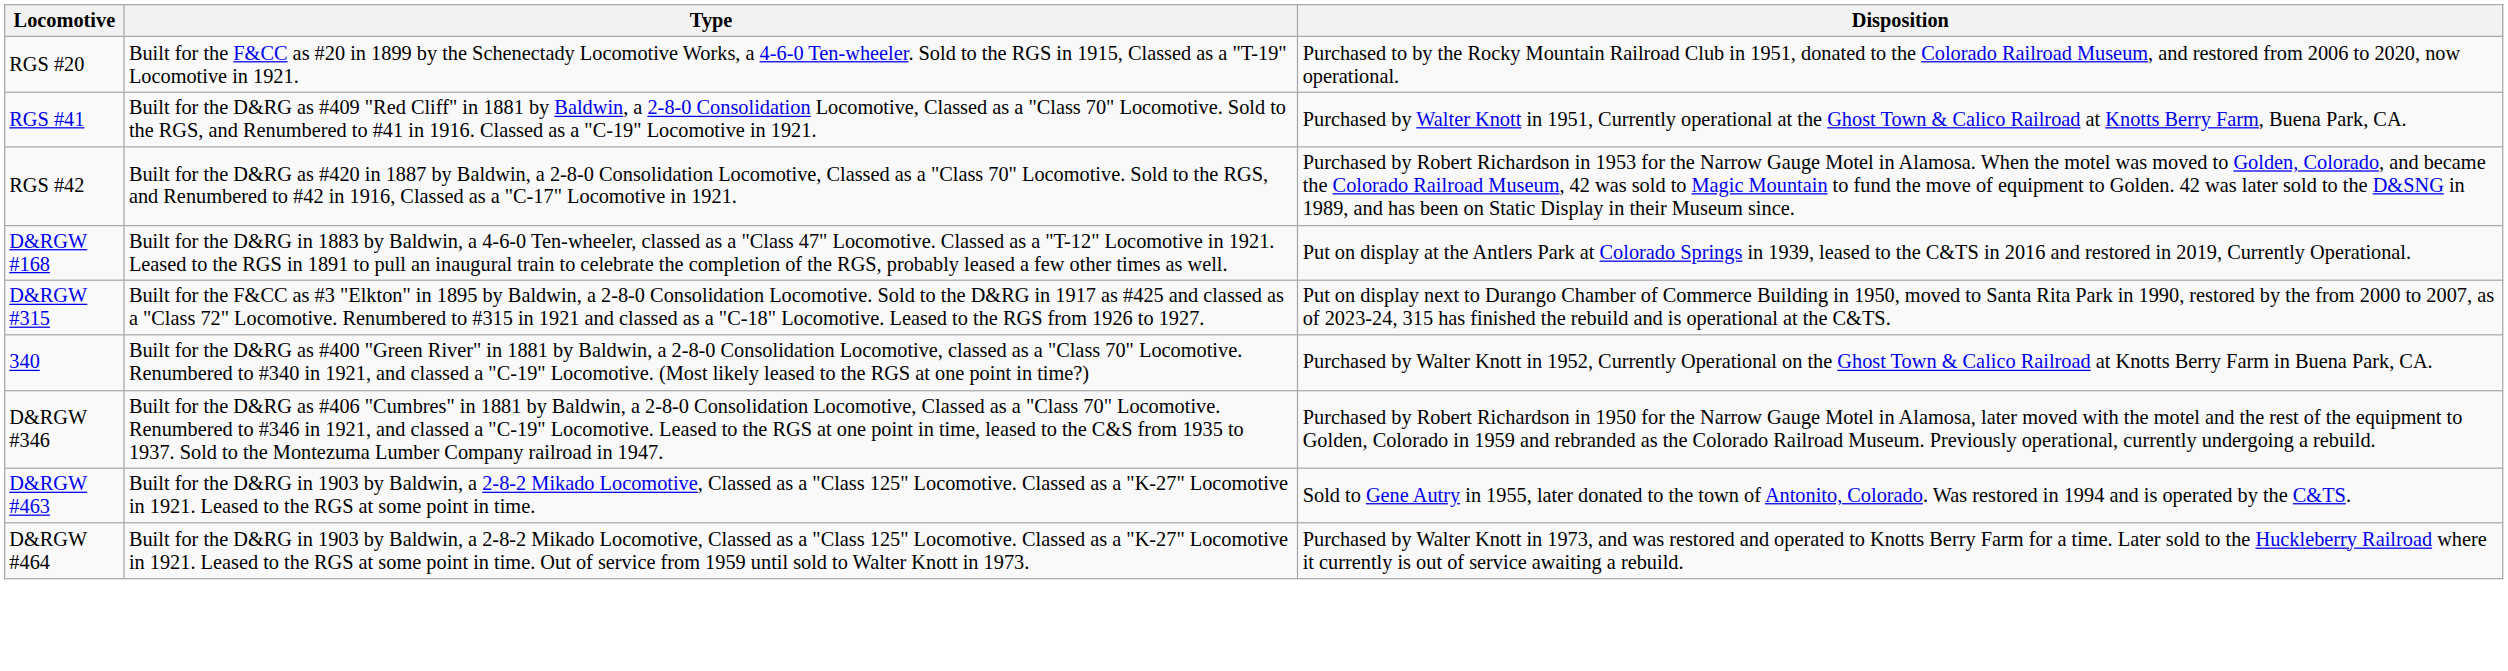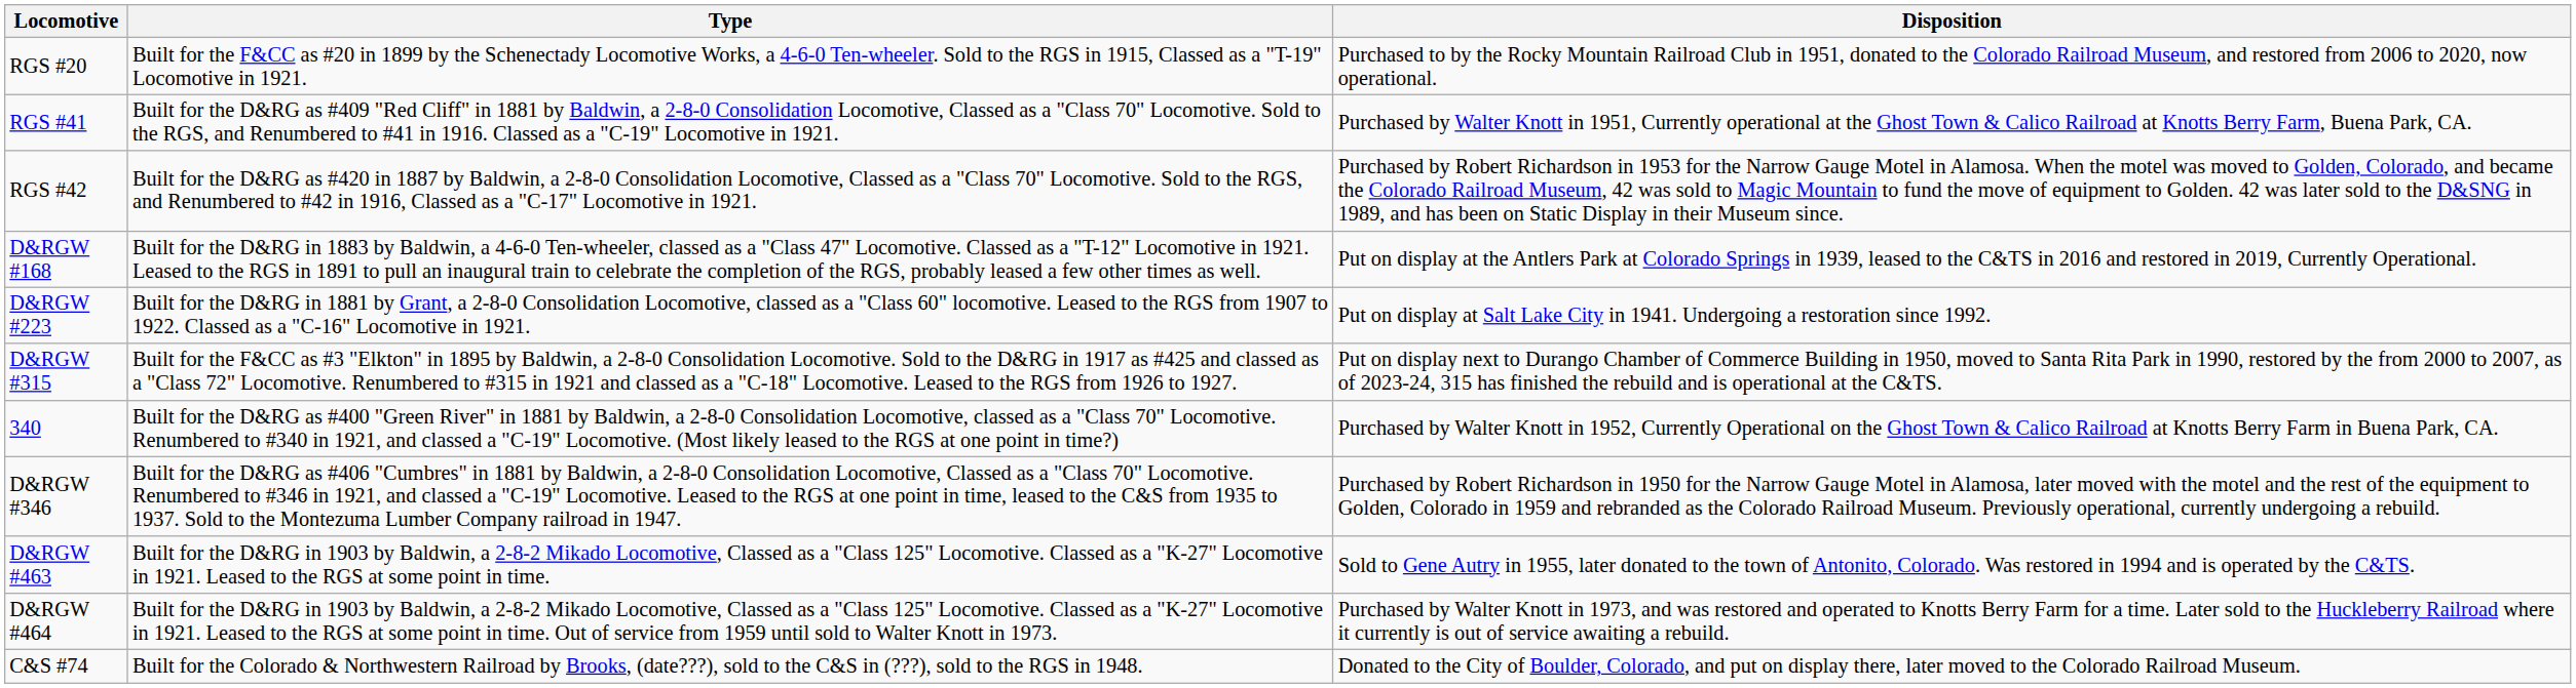+ row: D&RGW #223 | Built for the D&RG in 1881 by Grant, a 2-8-0 Consolidation Locomotive, classed as a "Class 60" locomotive. Leased to the RGS from 1907 to 1922. Classed as a "C-16" Locomotive in 1921. | Put on display at Salt Lake City in 1941. Undergoing a restoration since 1992.
+ row: C&S #74 | Built for the Colorado & Northwestern Railroad by Brooks, (date???), sold to the C&S in (???), sold to the RGS in 1948. | Donated to the City of Boulder, Colorado, and put on display there, later moved to the Colorado Railroad Museum.
